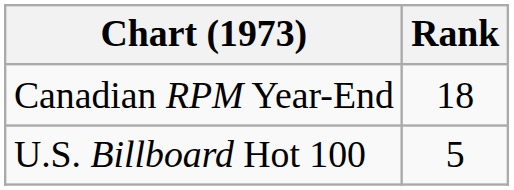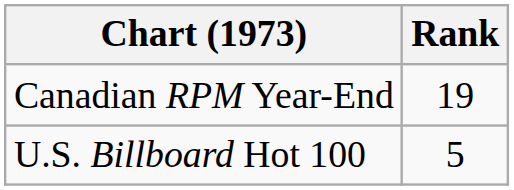Canadian RPM Year-End | Rank: 18 -> 19
